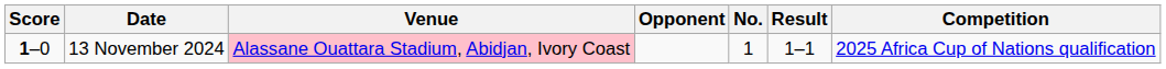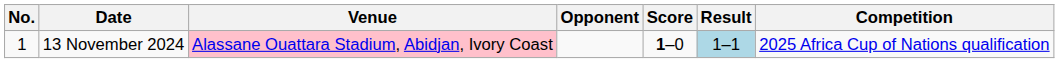columns swapped: No. <-> Score
13 November 2024 | Result: no background -> lightblue background
